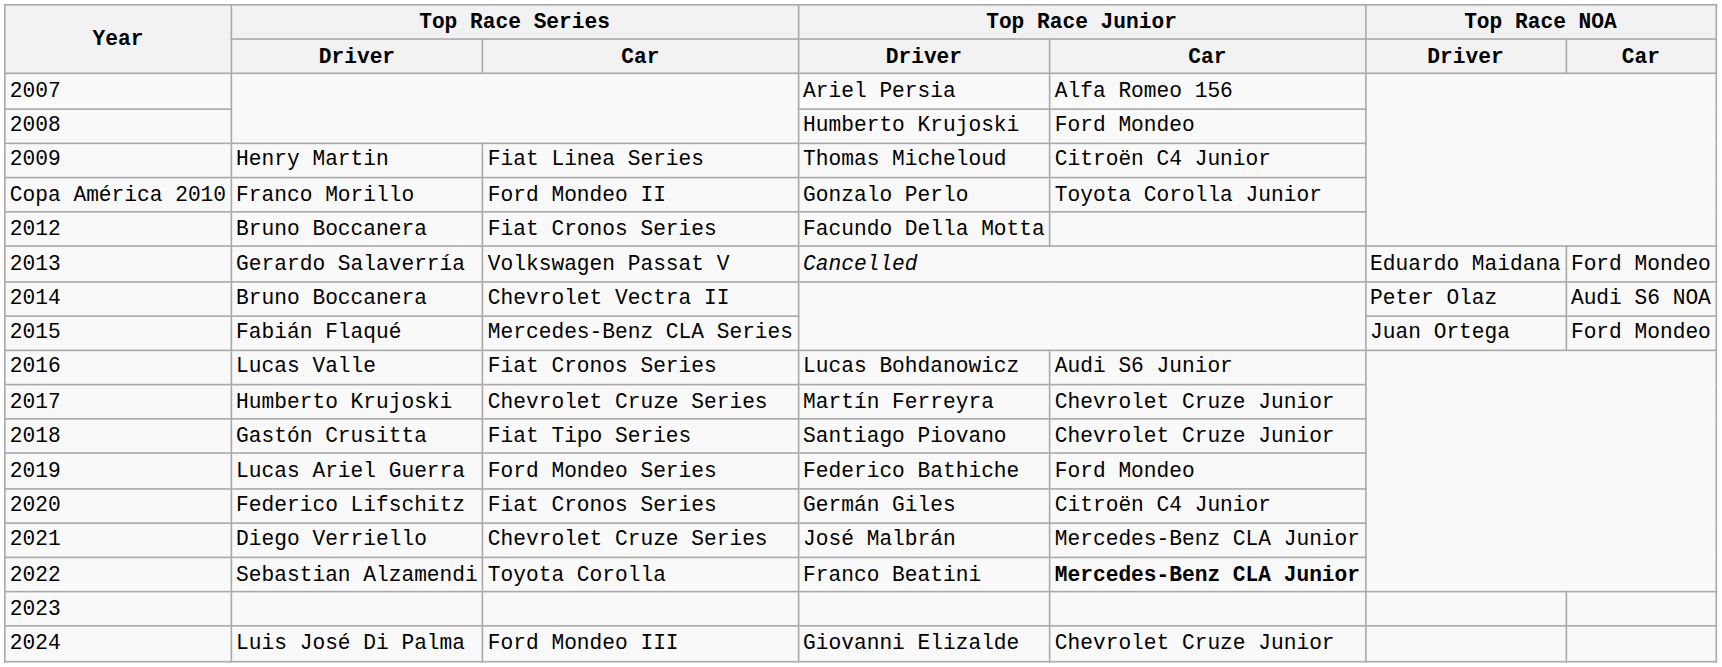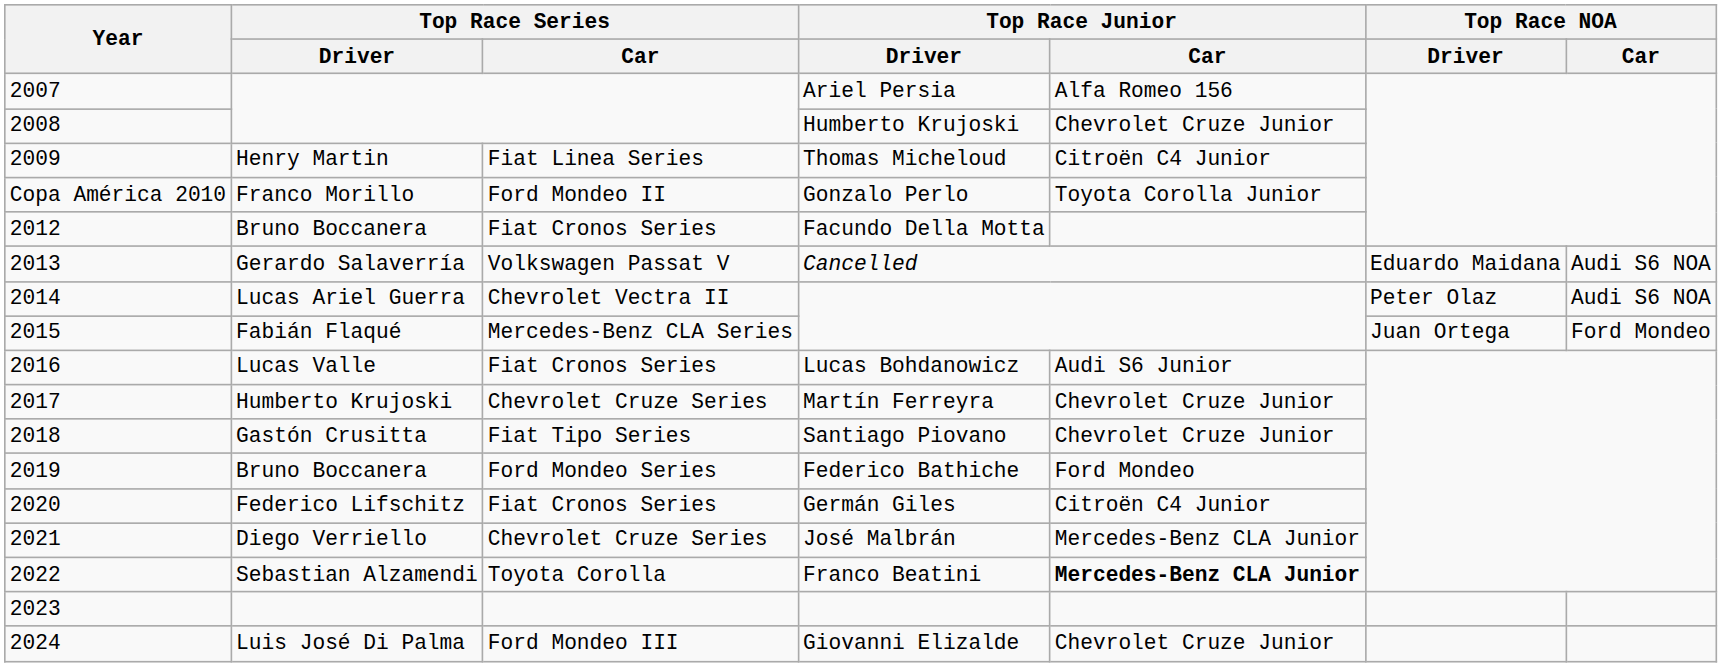2008 | Top Race Junior / Car: Ford Mondeo -> Chevrolet Cruze Junior
2013 | Top Race NOA / Car: Ford Mondeo -> Audi S6 NOA
2014 | Top Race Series / Driver: Bruno Boccanera -> Lucas Ariel Guerra
2019 | Top Race Series / Driver: Lucas Ariel Guerra -> Bruno Boccanera
